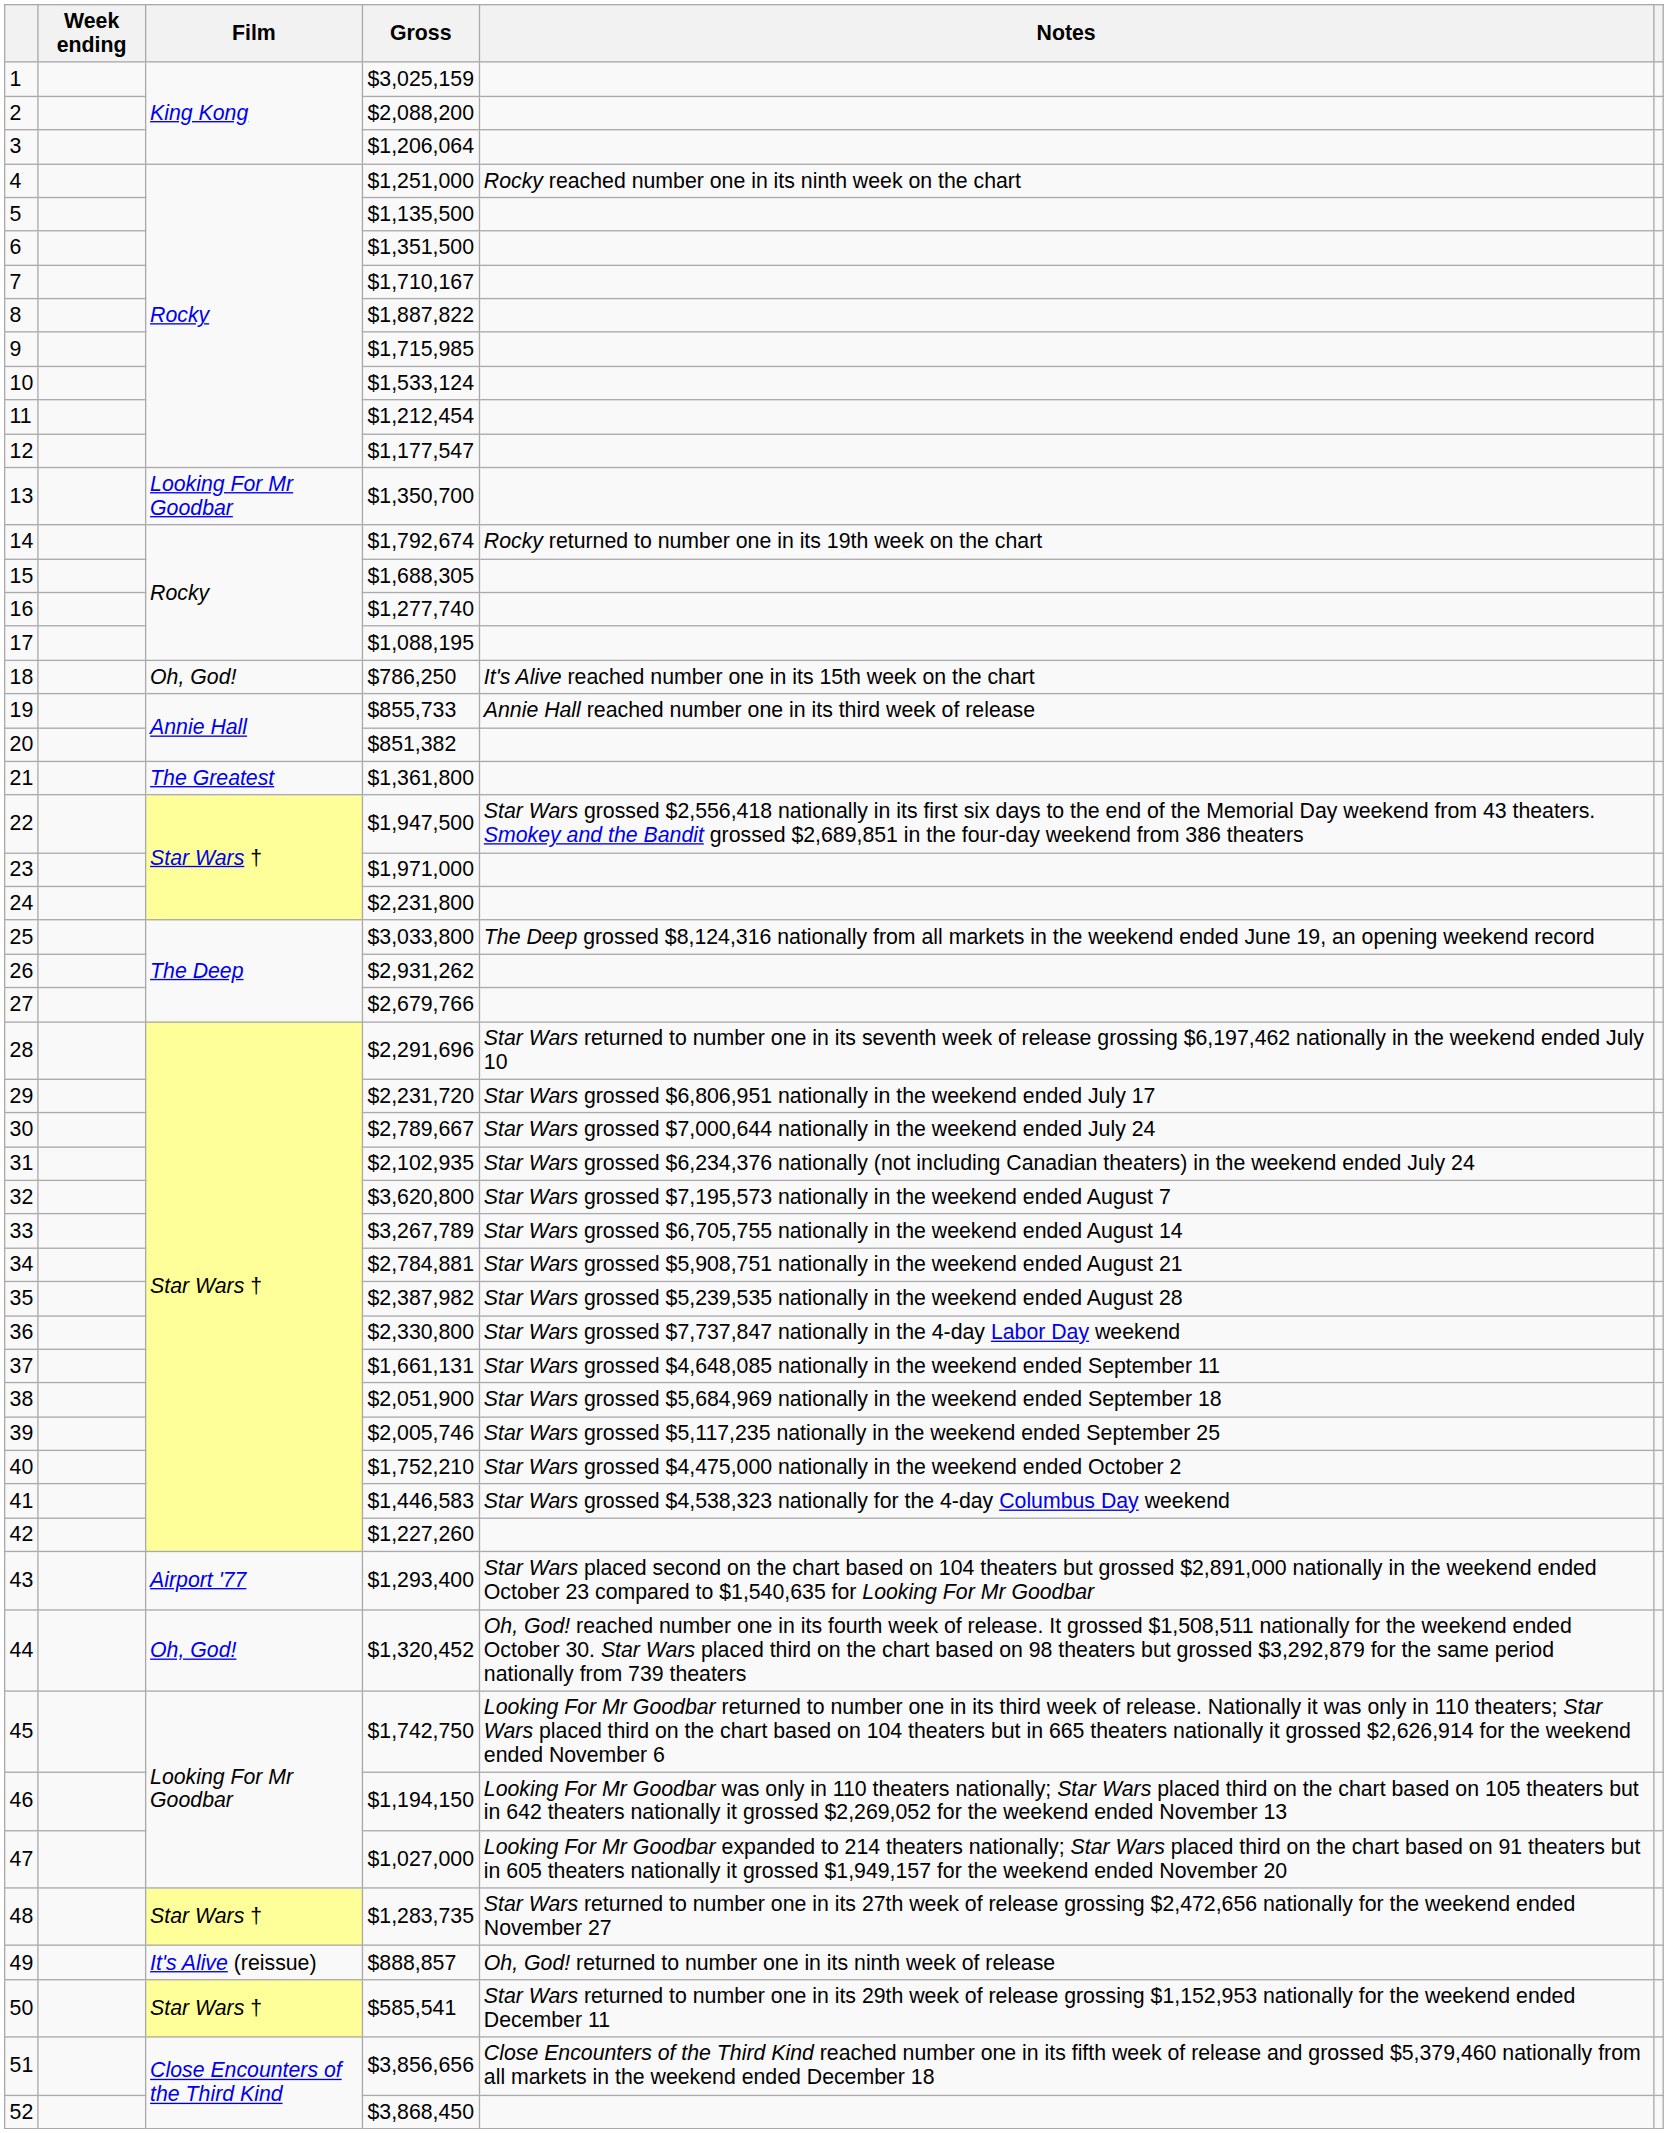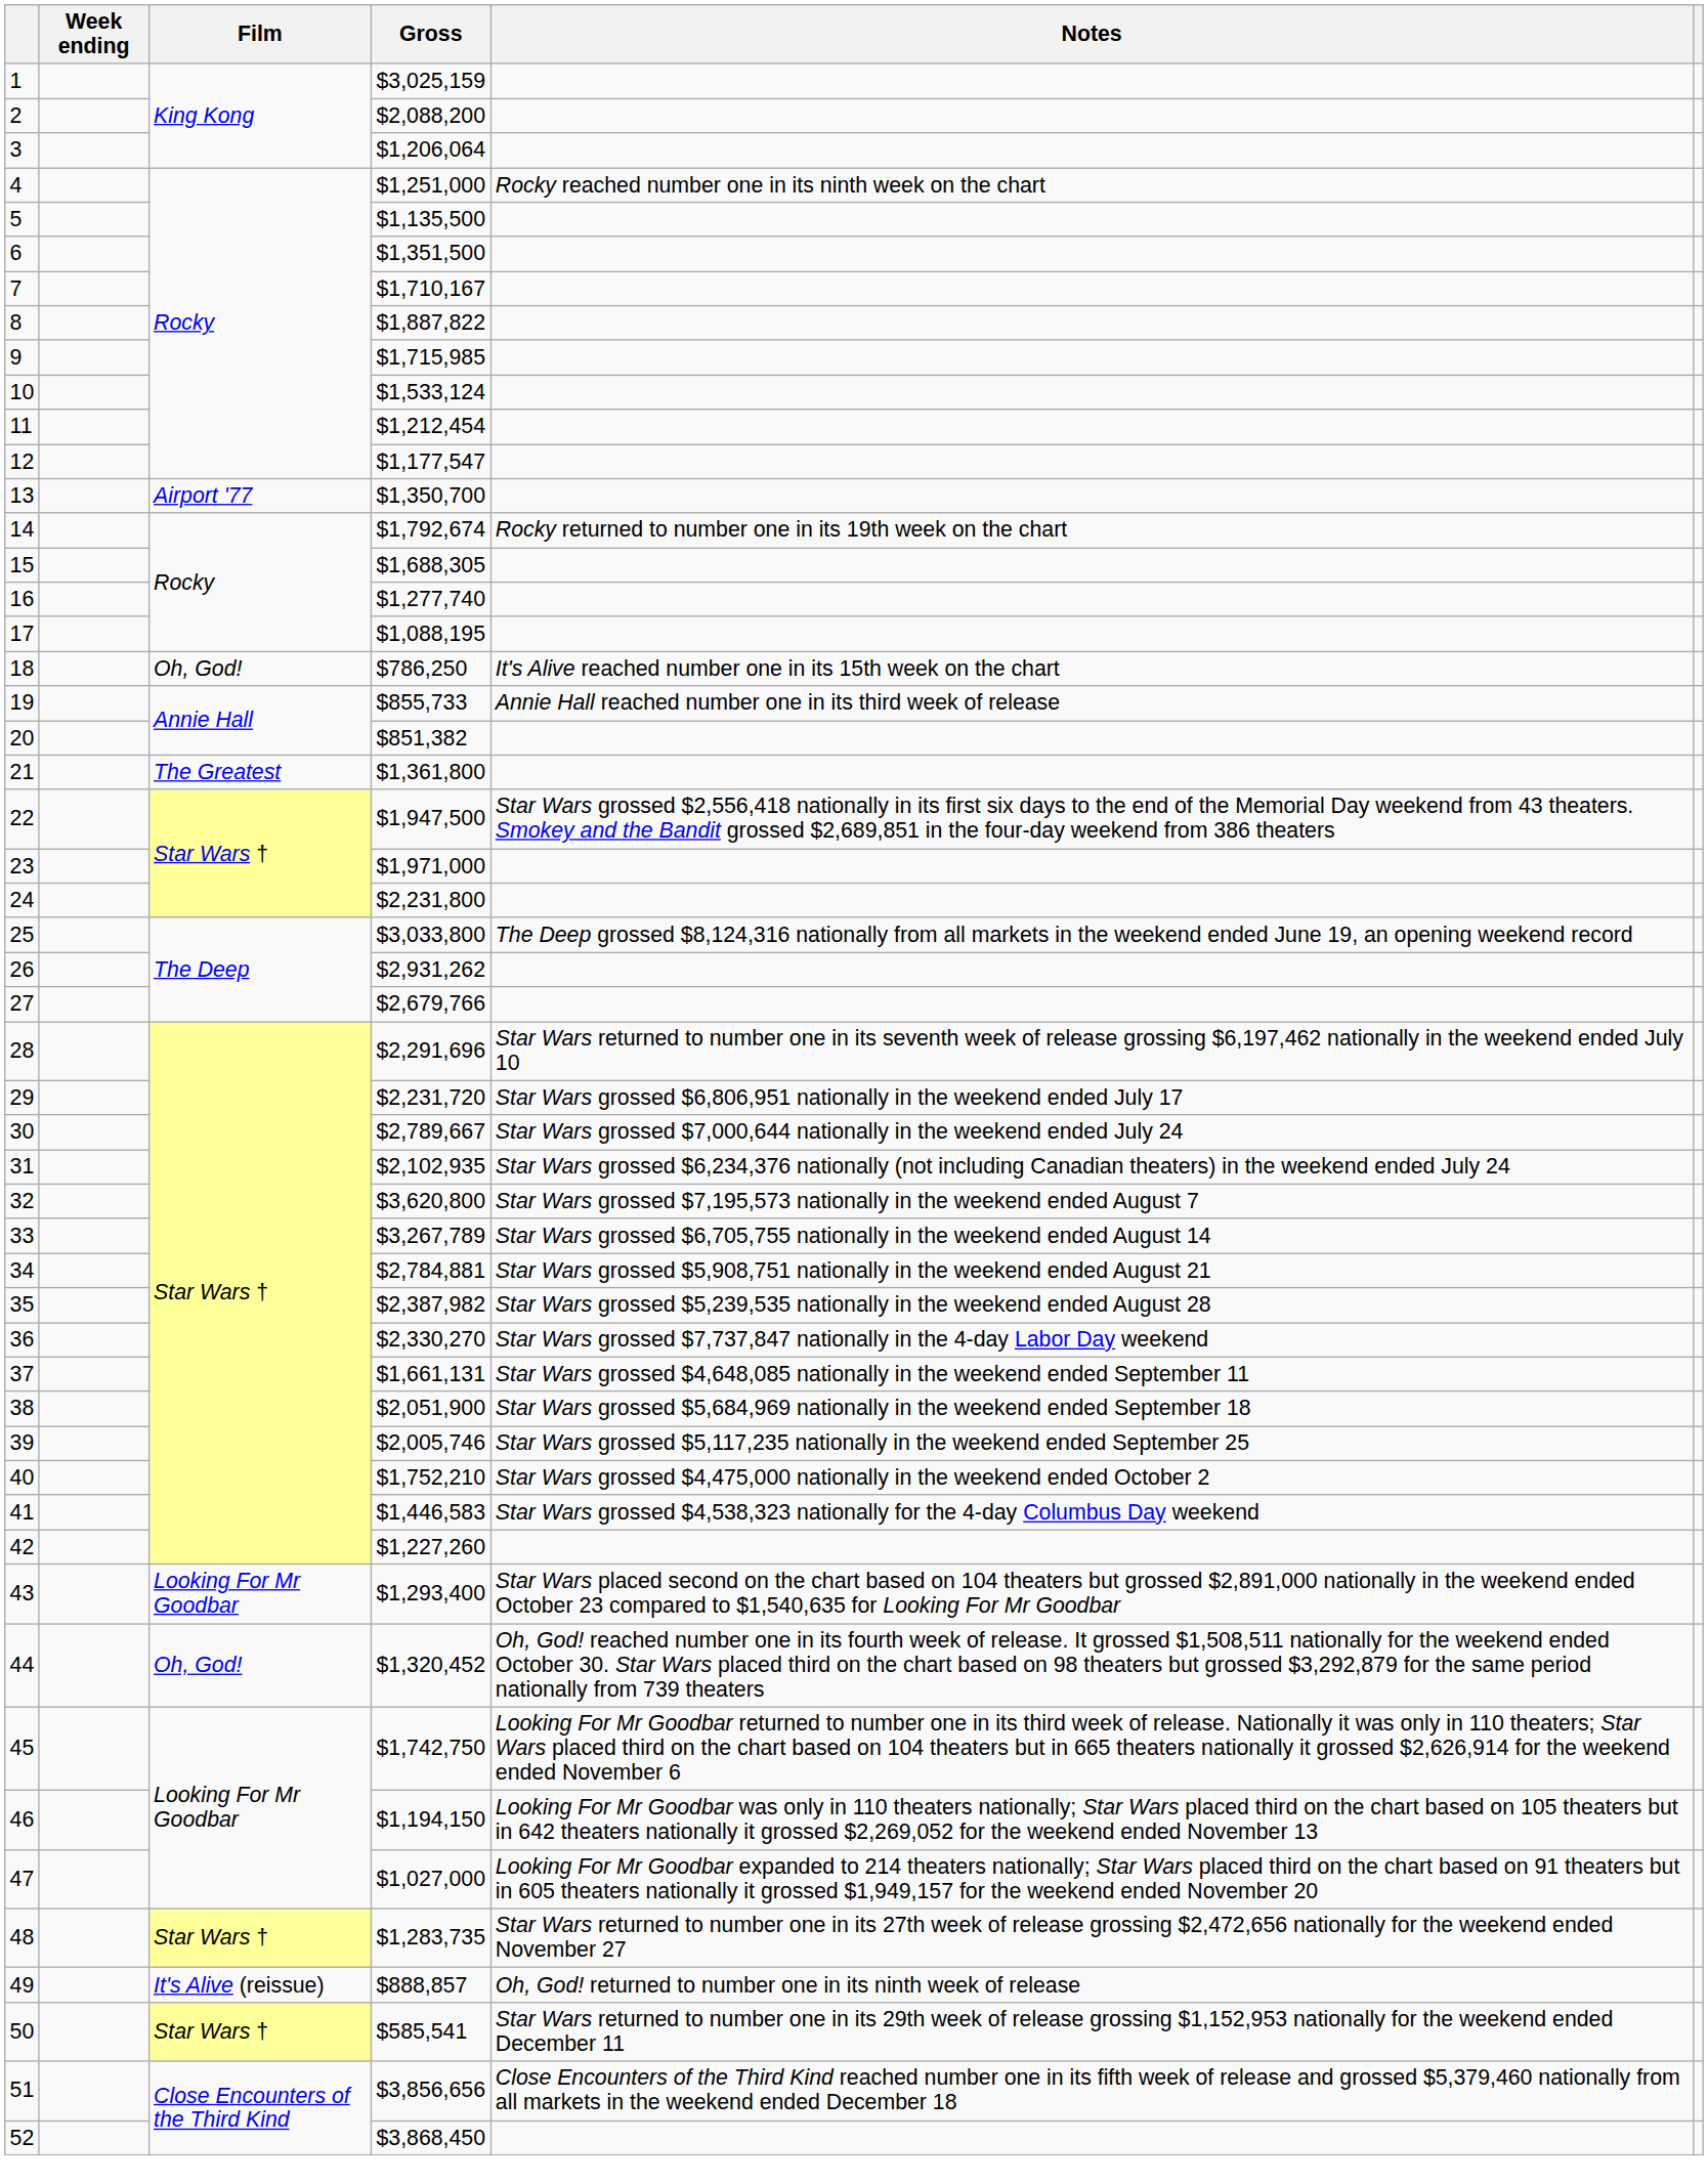13 | Film: Looking For Mr Goodbar -> Airport '77
36 | Gross: $2,330,800 -> $2,330,270
43 | Film: Airport '77 -> Looking For Mr Goodbar
